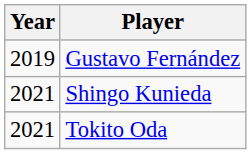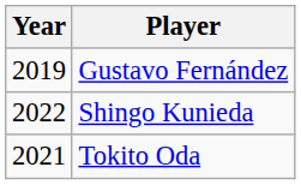Shingo Kunieda | Year: 2021 -> 2022
